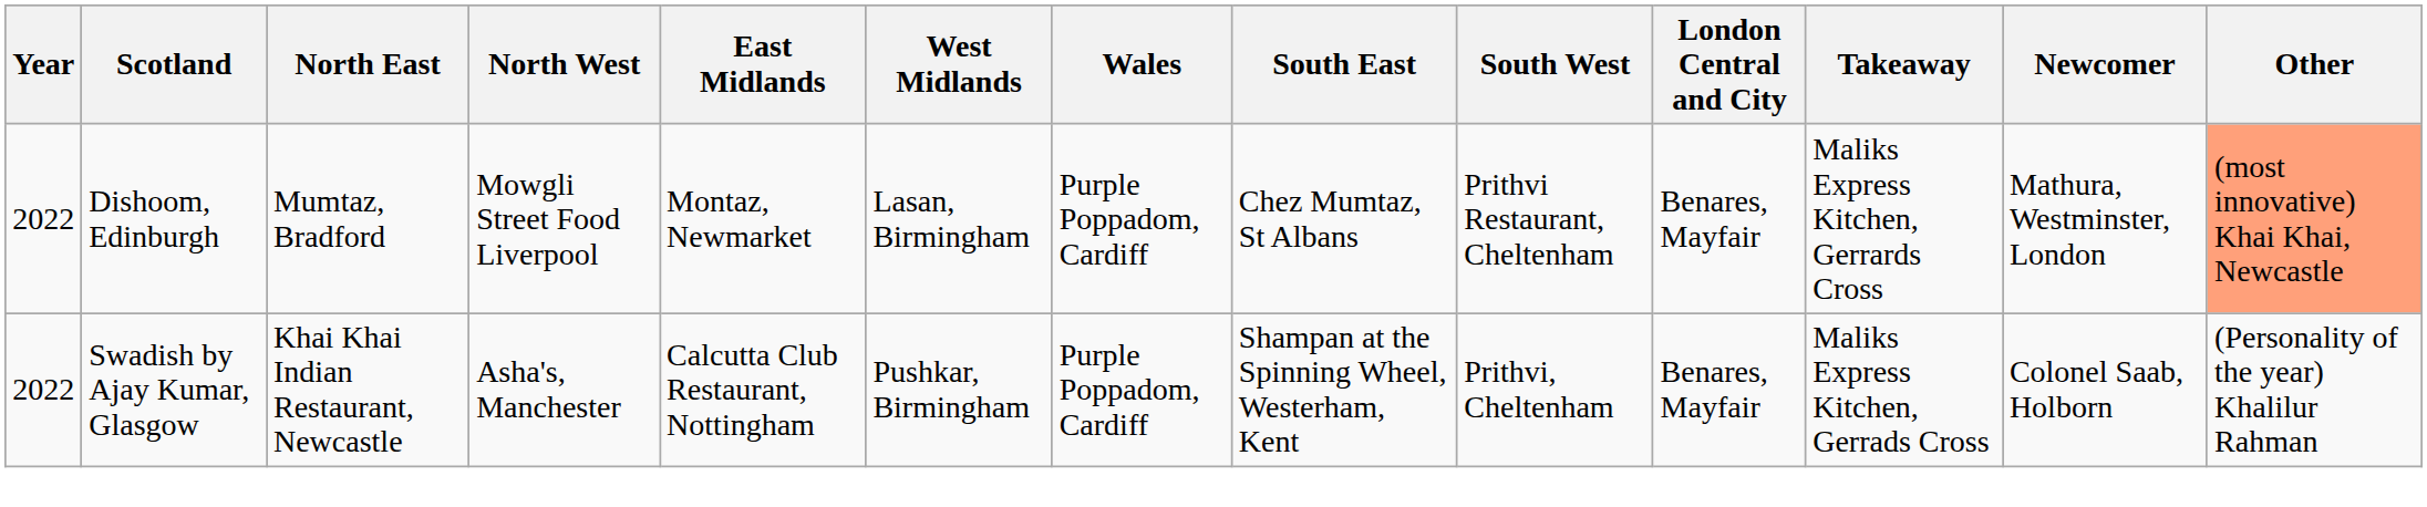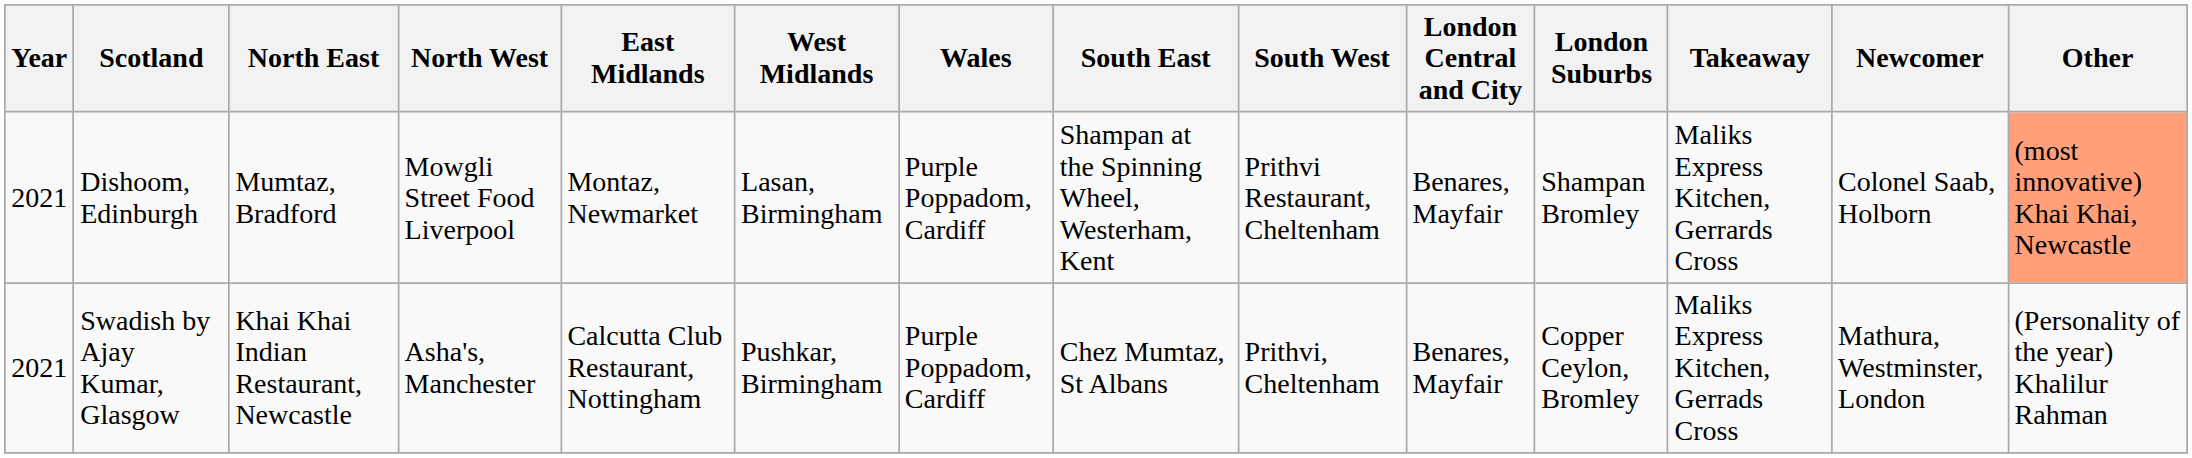+ column: London Suburbs | Shampan Bromley | Copper Ceylon, Bromley
Dishoom, Edinburgh | Year: 2022 -> 2021
Dishoom, Edinburgh | South East: Chez Mumtaz, St Albans -> Shampan at the Spinning Wheel, Westerham, Kent
Dishoom, Edinburgh | Newcomer: Mathura, Westminster, London -> Colonel Saab, Holborn
Swadish by Ajay Kumar, Glasgow | Year: 2022 -> 2021
Swadish by Ajay Kumar, Glasgow | South East: Shampan at the Spinning Wheel, Westerham, Kent -> Chez Mumtaz, St Albans
Swadish by Ajay Kumar, Glasgow | Newcomer: Colonel Saab, Holborn -> Mathura, Westminster, London
